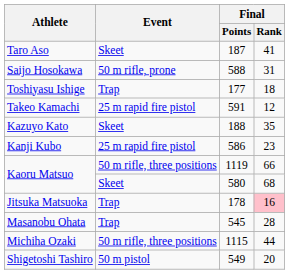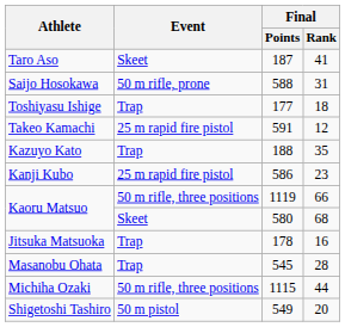Kazuyo Kato | Event: Skeet -> Trap
Jitsuka Matsuoka | Final / Rank: pink background -> no background
